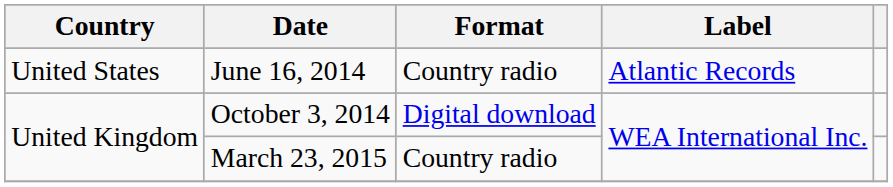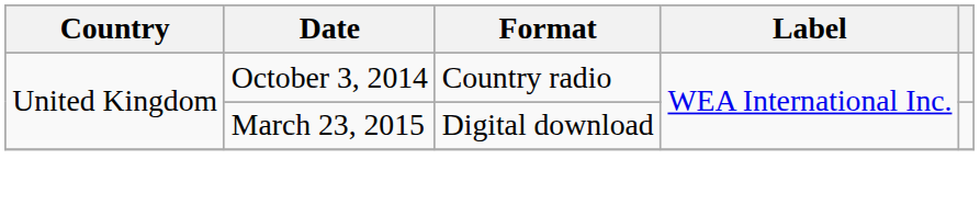- row: United States | June 16, 2014 | Country radio | Atlantic Records
October 3, 2014 | Format: Digital download -> Country radio
March 23, 2015 | Format: Country radio -> Digital download
